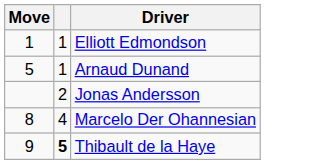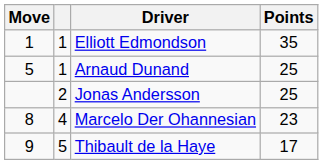+ column: Points | 35 | 25 | 25 | 23 | 17
Thibault de la Haye | column 2: bold -> normal
